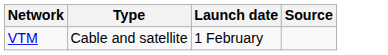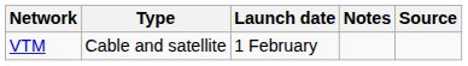+ column: Notes
